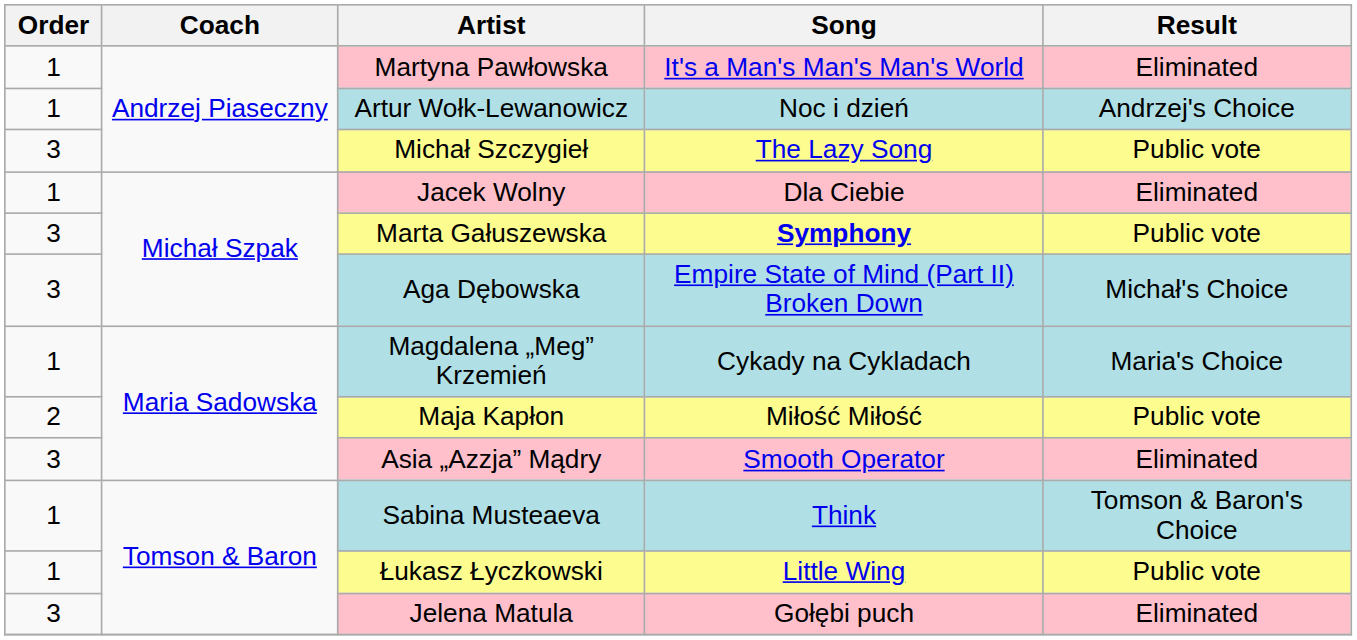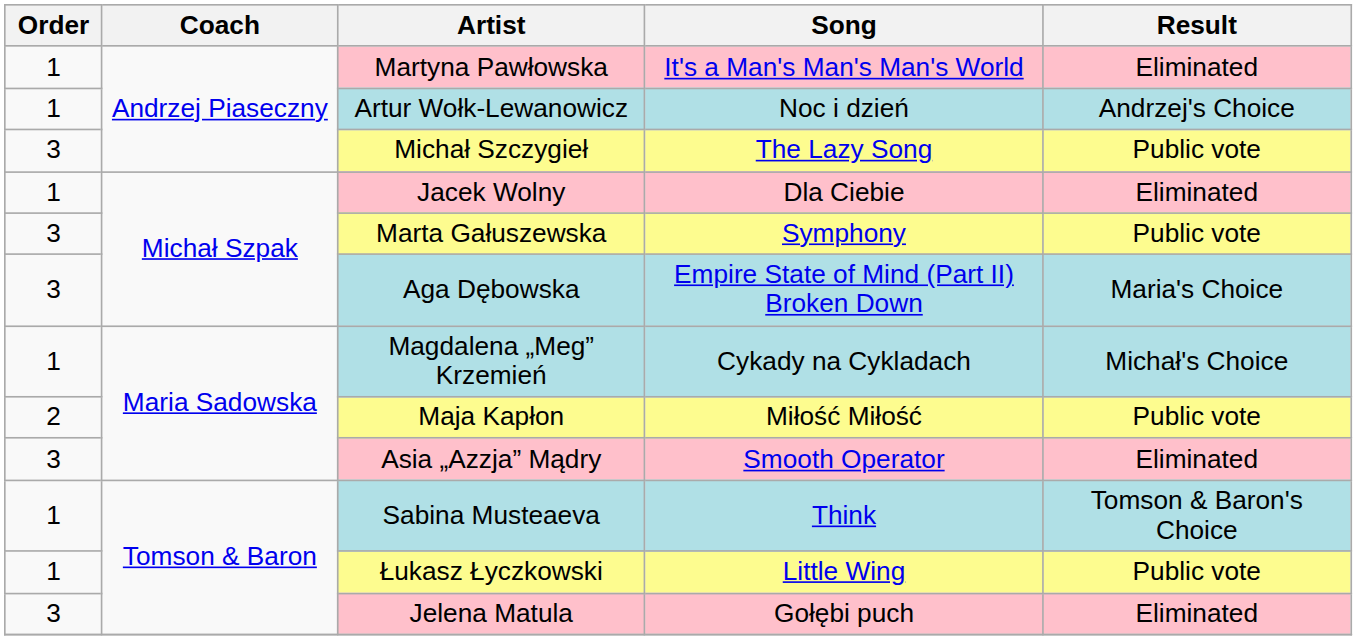Marta Gałuszewska | Song: bold -> normal
Aga Dębowska | Result: Michał's Choice -> Maria's Choice
Magdalena „Meg” Krzemień | Result: Maria's Choice -> Michał's Choice
